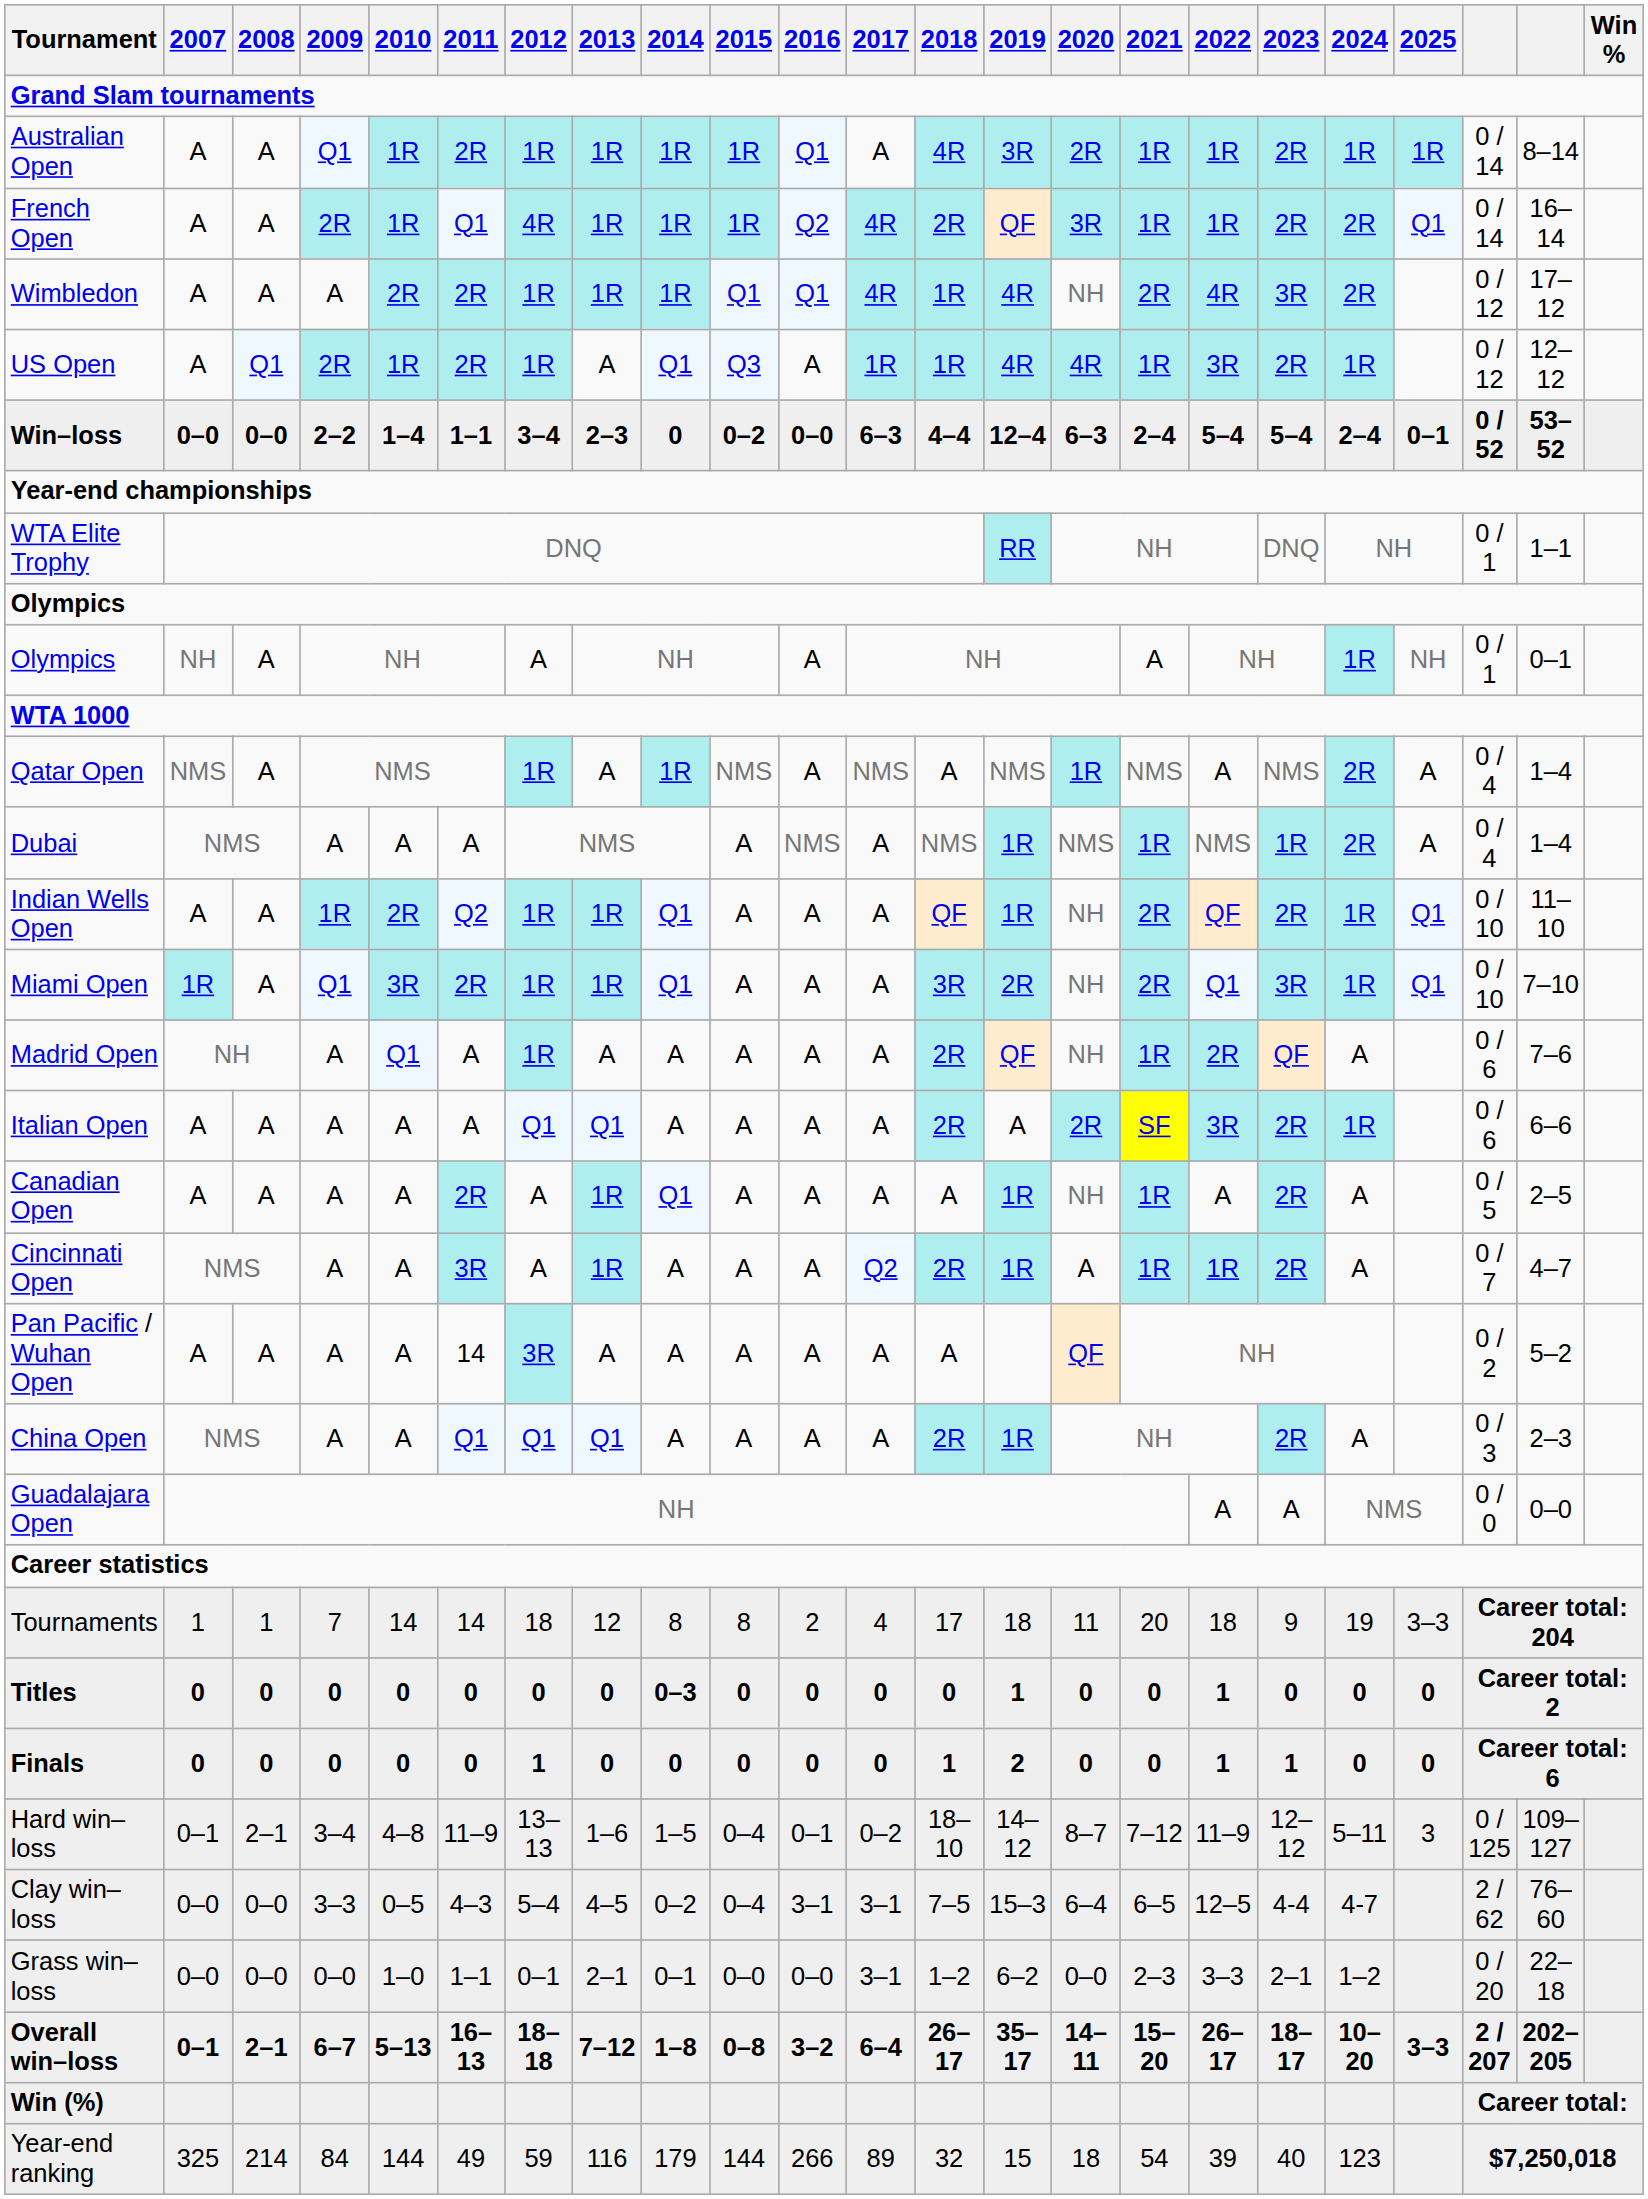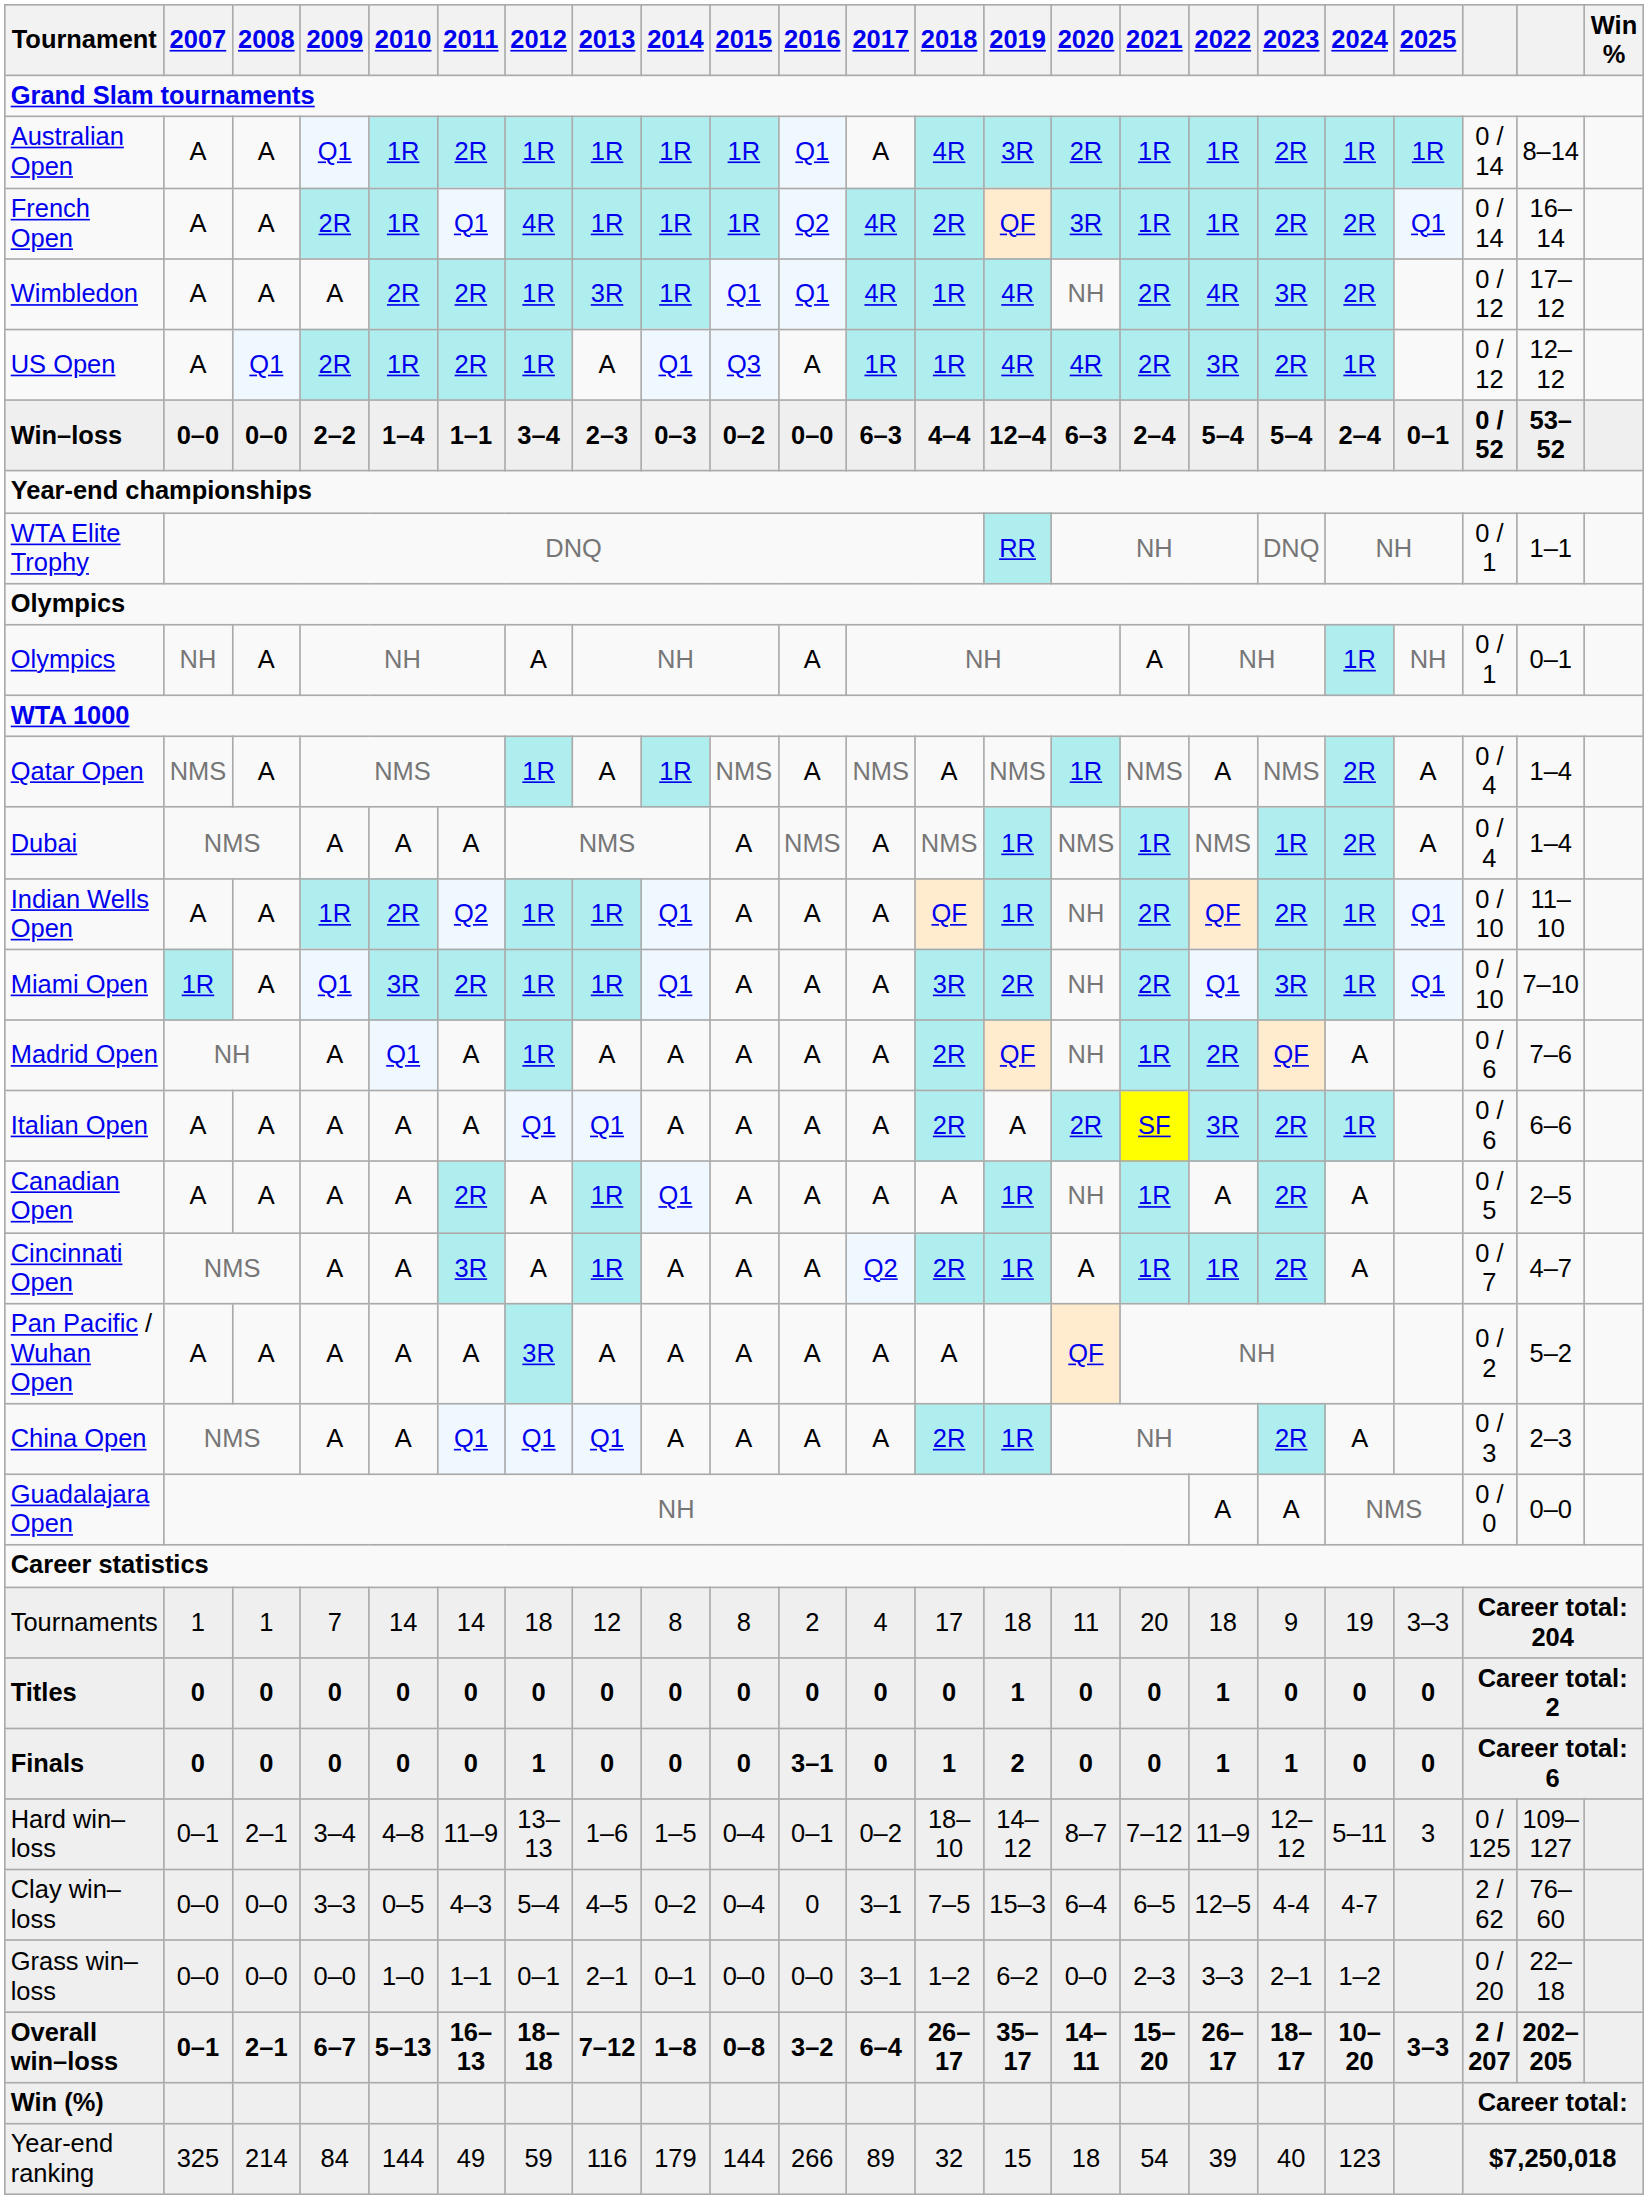Wimbledon | 2013: 1R -> 3R
US Open | 2021: 1R -> 2R
Win–loss | 2014: 0 -> 0–3
Pan Pacific / Wuhan Open | 2011: 14 -> A
Titles | 2014: 0–3 -> 0
Finals | 2016: 0 -> 3–1
Clay win–loss | 2016: 3–1 -> 0
